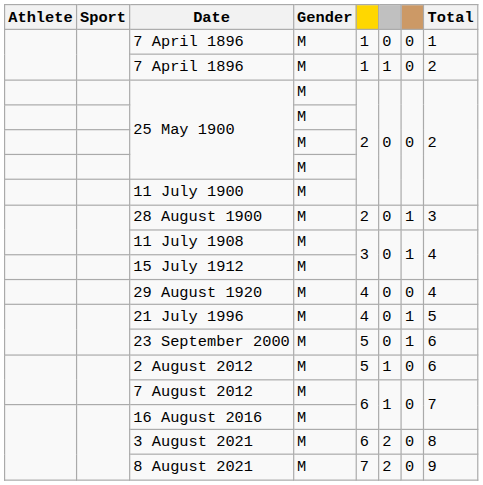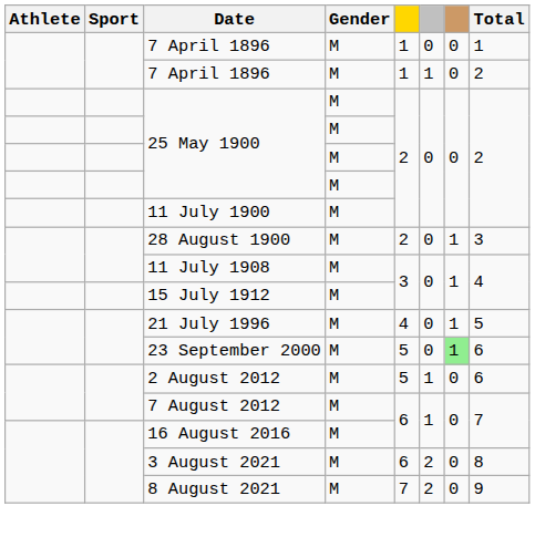- row: 29 August 1920 | M | 4 | 0 | 0 | 4
23 September 2000 | column 7: no background -> lightgreen background
